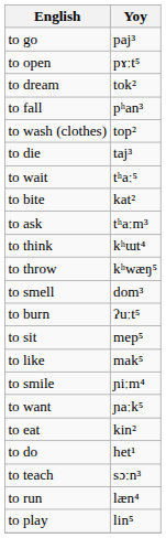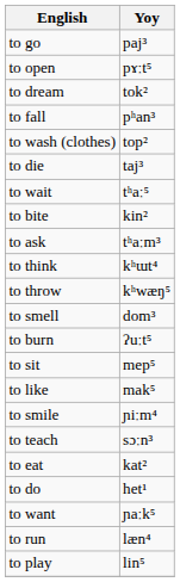to bite | Yoy: kat² -> kin²
rows swapped: to want <-> to teach
to eat | Yoy: kin² -> kat²
